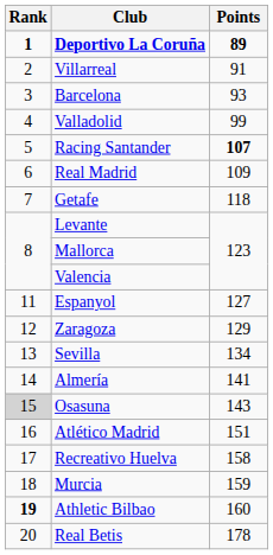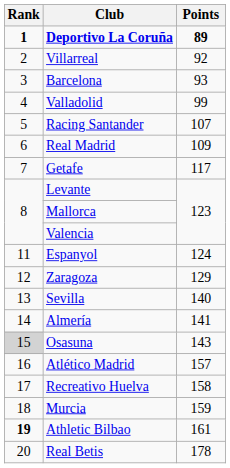Villarreal | Points: 91 -> 92
Racing Santander | Points: bold -> normal
Getafe | Points: 118 -> 117
Espanyol | Points: 127 -> 124
Sevilla | Points: 134 -> 140
Atlético Madrid | Points: 151 -> 157
Athletic Bilbao | Points: 160 -> 161
